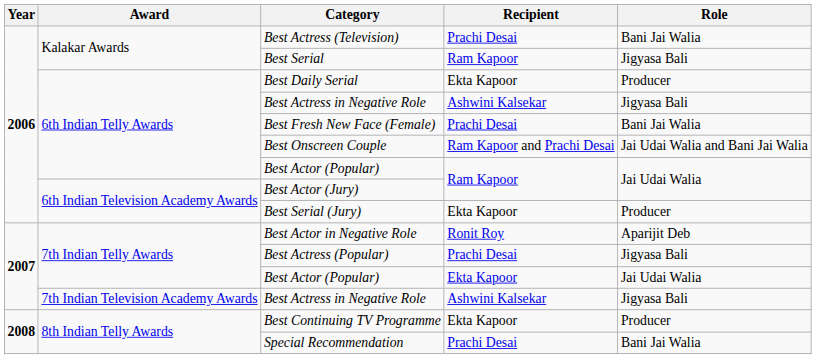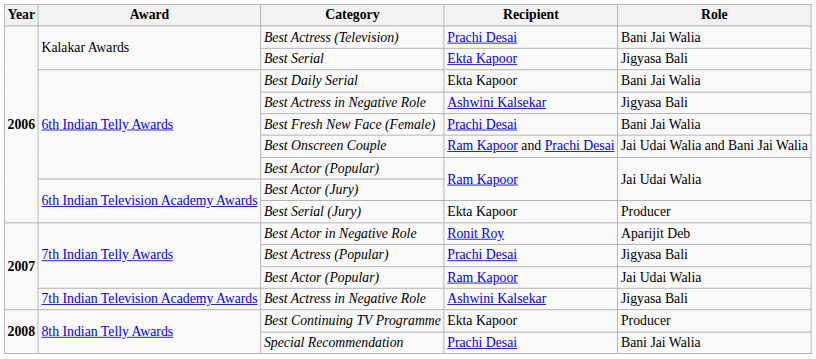Best Serial | Recipient: Ram Kapoor -> Ekta Kapoor
Best Daily Serial | Role: Producer -> Bani Jai Walia
7th Indian Telly Awards / Best Actor (Popular) | Recipient: Ekta Kapoor -> Ram Kapoor
